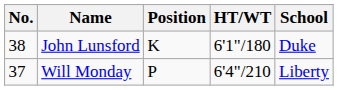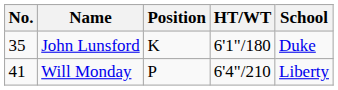John Lunsford | No.: 38 -> 35
Will Monday | No.: 37 -> 41
